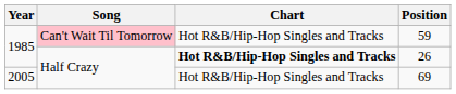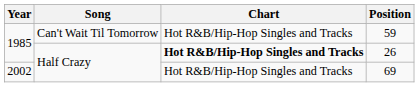59 | Song: pink background -> no background
69 | Year: 2005 -> 2002
